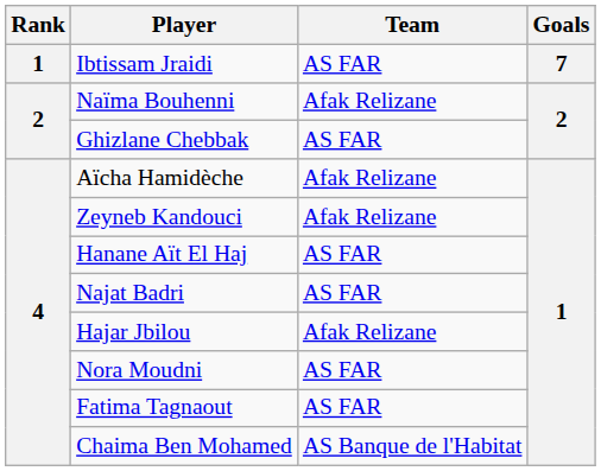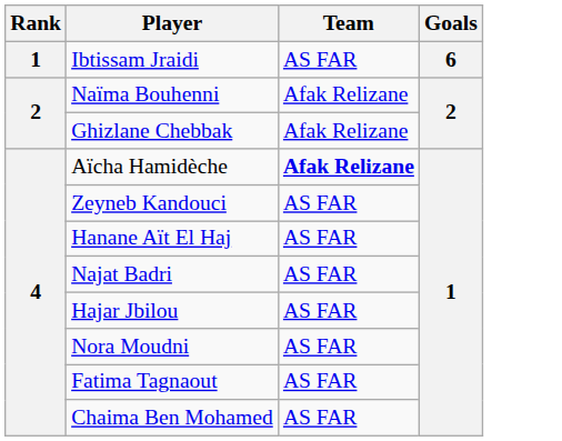Ibtissam Jraidi | Goals: 7 -> 6
Ghizlane Chebbak | Team: AS FAR -> Afak Relizane
Aïcha Hamidèche | Team: normal -> bold
Zeyneb Kandouci | Team: Afak Relizane -> AS FAR
Hajar Jbilou | Team: Afak Relizane -> AS FAR
Chaima Ben Mohamed | Team: AS Banque de l'Habitat -> AS FAR
